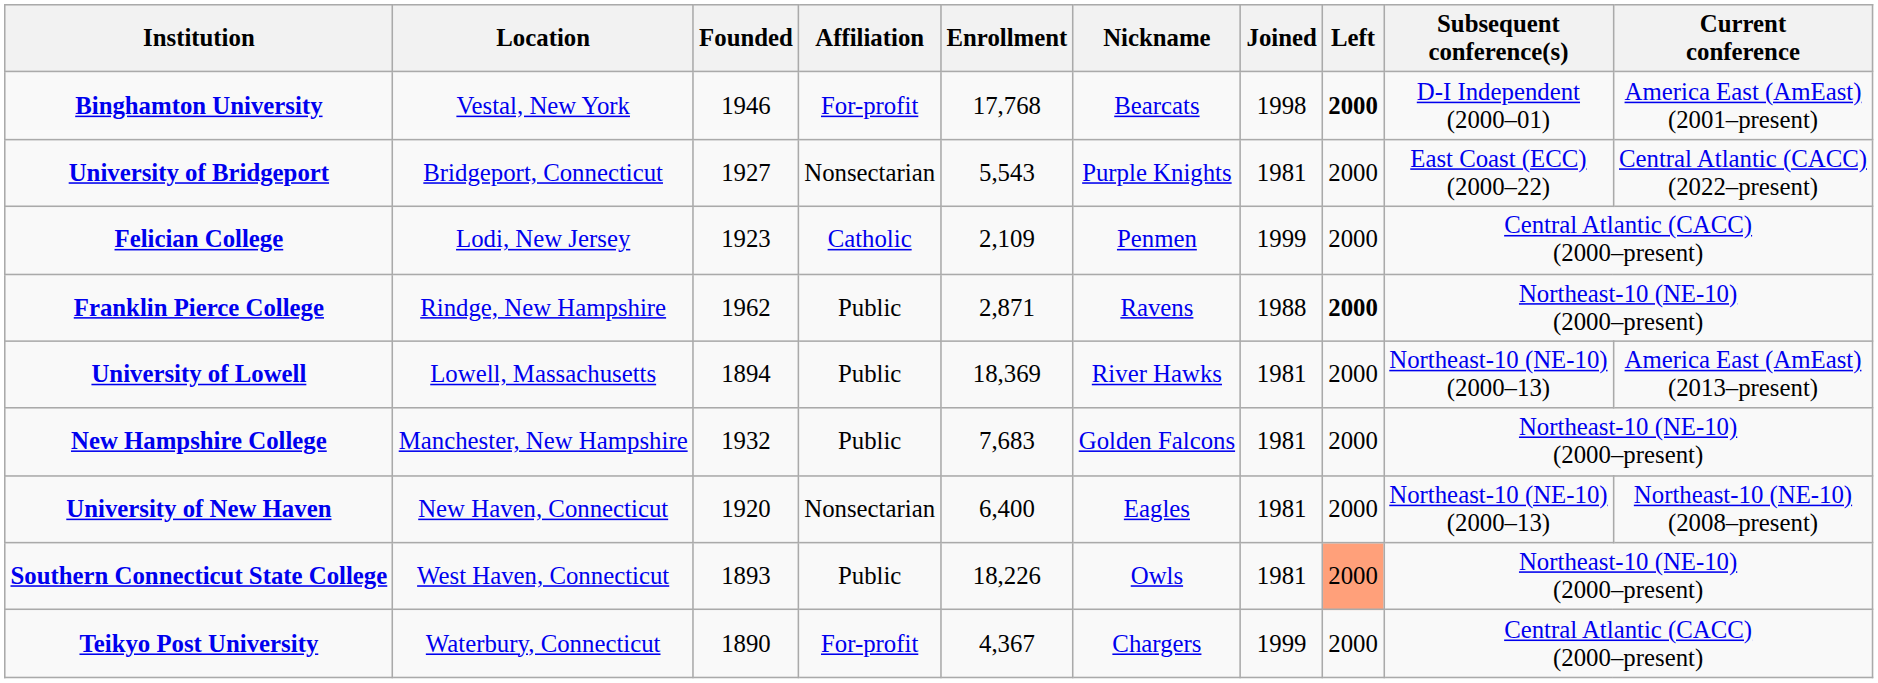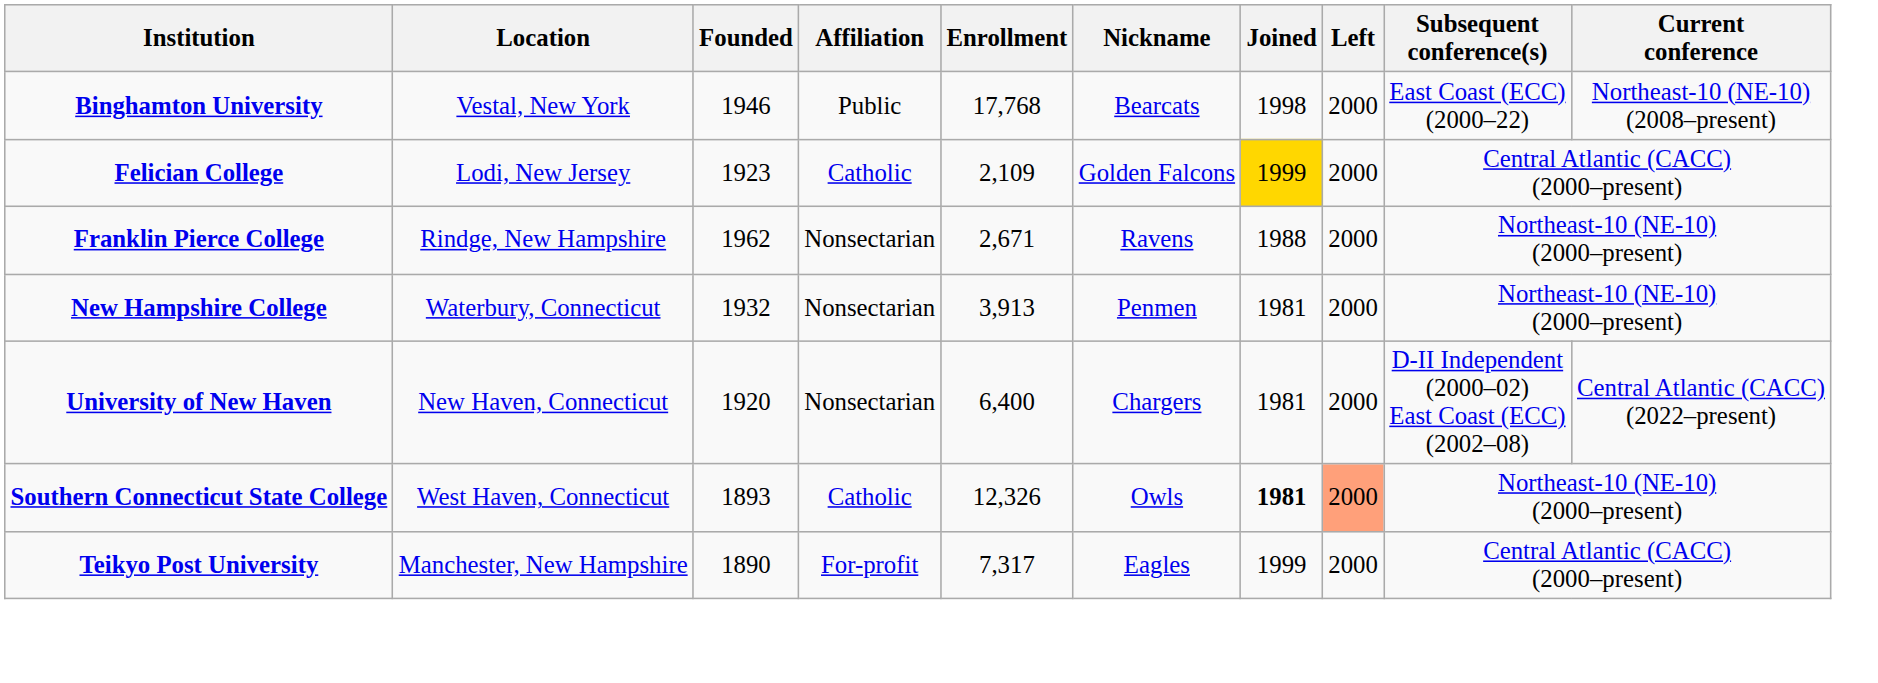Binghamton University | Affiliation: For-profit -> Public
Binghamton University | Left: bold -> normal
Binghamton University | Subsequent conference(s): D-I Independent (2000–01) -> East Coast (ECC) (2000–22)
Binghamton University | Current conference: America East (AmEast) (2001–present) -> Northeast-10 (NE-10) (2008–present)
- row: University of Bridgeport | Bridgeport, Connecticut | 1927 | Nonsectarian | 5,543 | Purple Knights | 1981 | 2000 | East Coast (ECC) (2000–22) | Central Atlantic (CACC) (2022–present)
Felician College | Nickname: Penmen -> Golden Falcons
Felician College | Joined: no background -> gold background
Franklin Pierce College | Affiliation: Public -> Nonsectarian
Franklin Pierce College | Enrollment: 2,871 -> 2,671
Franklin Pierce College | Left: bold -> normal
- row: University of Lowell | Lowell, Massachusetts | 1894 | Public | 18,369 | River Hawks | 1981 | 2000 | Northeast-10 (NE-10) (2000–13) | America East (AmEast) (2013–present)
New Hampshire College | Location: Manchester, New Hampshire -> Waterbury, Connecticut
New Hampshire College | Affiliation: Public -> Nonsectarian
New Hampshire College | Enrollment: 7,683 -> 3,913
New Hampshire College | Nickname: Golden Falcons -> Penmen
University of New Haven | Nickname: Eagles -> Chargers
University of New Haven | Subsequent conference(s): Northeast-10 (NE-10) (2000–13) -> D-II Independent (2000–02) East Coast (ECC) (2002–08)
University of New Haven | Current conference: Northeast-10 (NE-10) (2008–present) -> Central Atlantic (CACC) (2022–present)
Southern Connecticut State College | Affiliation: Public -> Catholic
Southern Connecticut State College | Enrollment: 18,226 -> 12,326
Southern Connecticut State College | Joined: normal -> bold
Teikyo Post University | Location: Waterbury, Connecticut -> Manchester, New Hampshire
Teikyo Post University | Enrollment: 4,367 -> 7,317
Teikyo Post University | Nickname: Chargers -> Eagles
